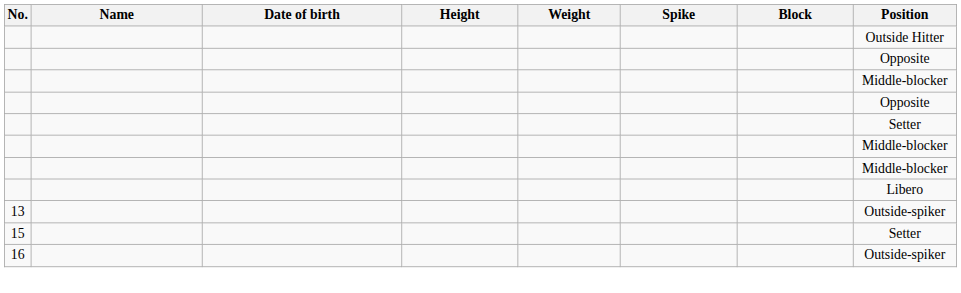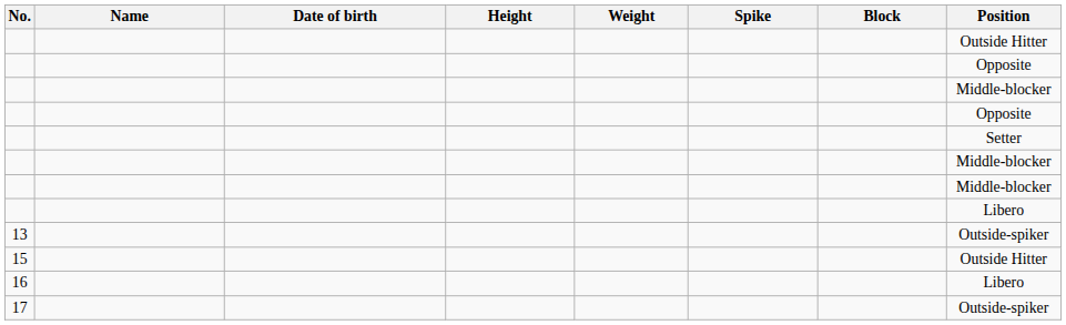15 | Position: Setter -> Outside Hitter
16 | Position: Outside-spiker -> Libero
+ row: 17 | Outside-spiker
